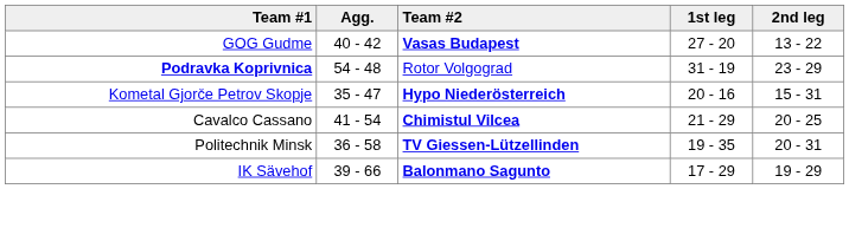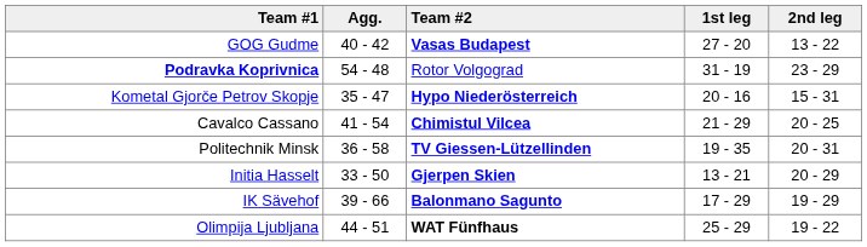+ row: Initia Hasselt | 33 - 50 | Gjerpen Skien | 13 - 21 | 20 - 29
+ row: Olimpija Ljubljana | 44 - 51 | WAT Fünfhaus | 25 - 29 | 19 - 22
